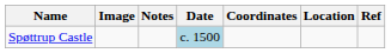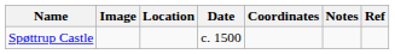columns swapped: Location <-> Notes
Spøttrup Castle | Date: lightblue background -> no background
